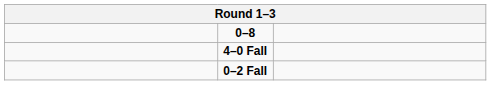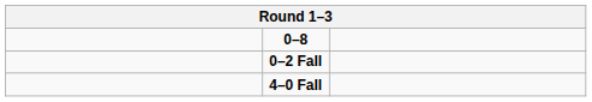rows swapped: 0–2 Fall <-> 4–0 Fall
